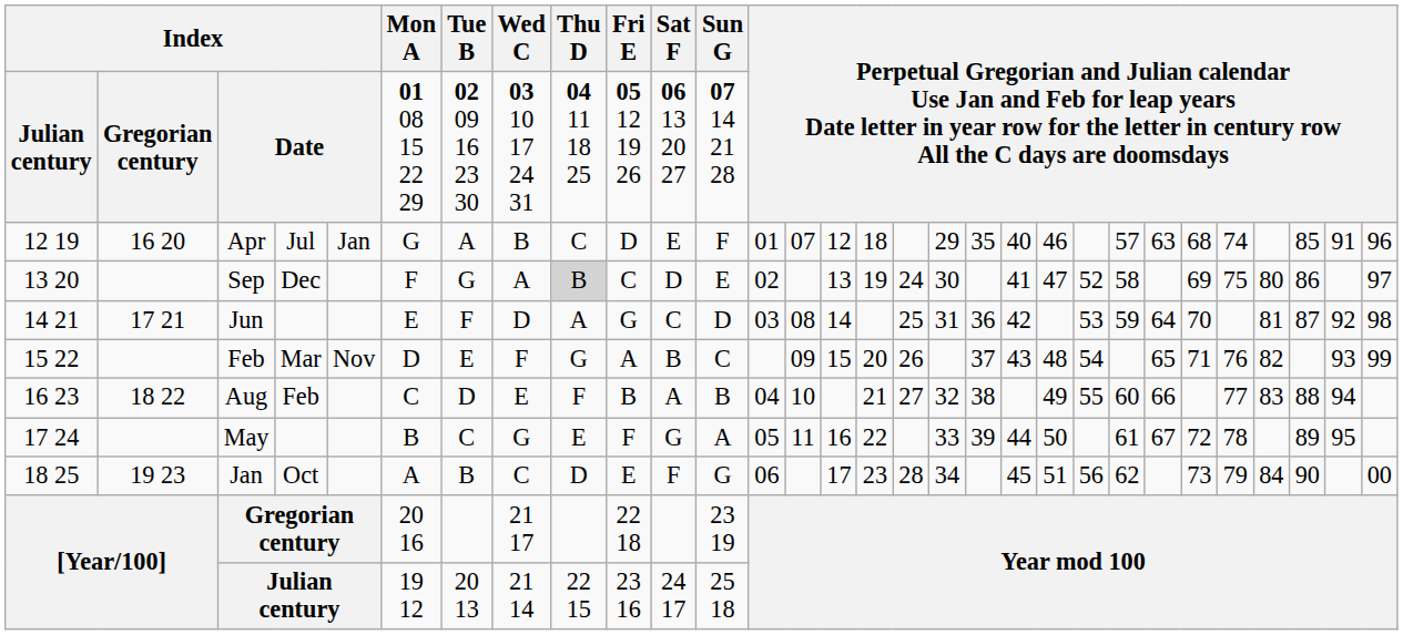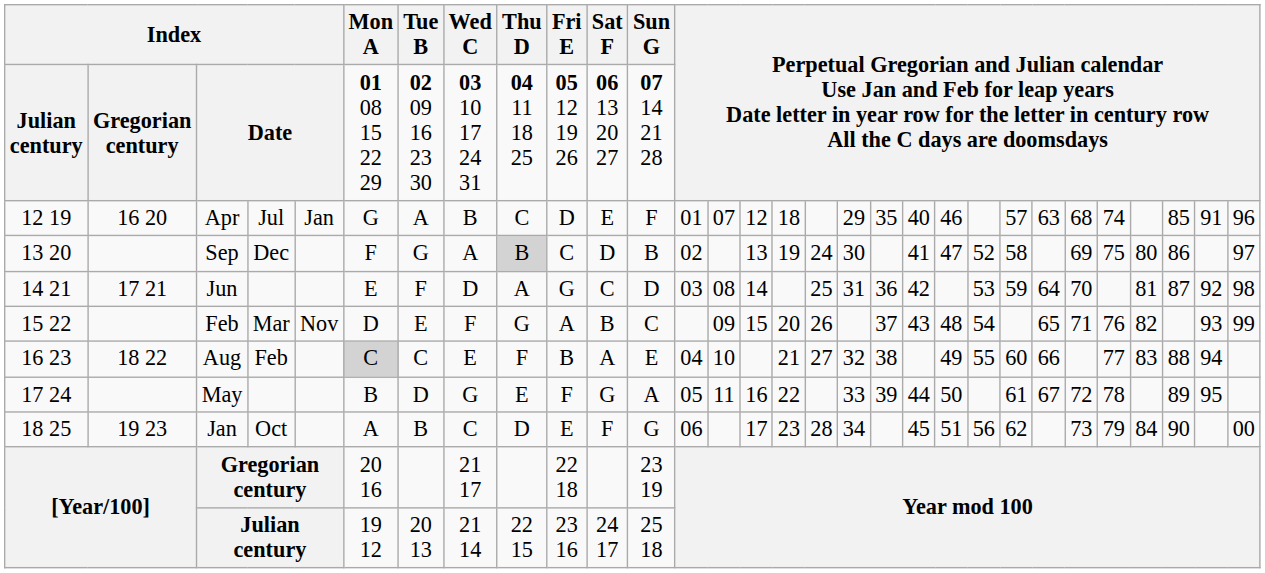Sep | Sun G: E -> B
Aug | Mon A: no background -> lightgrey background
Aug | Tue B: D -> C
Aug | Sun G: B -> E
May | Tue B: C -> D
